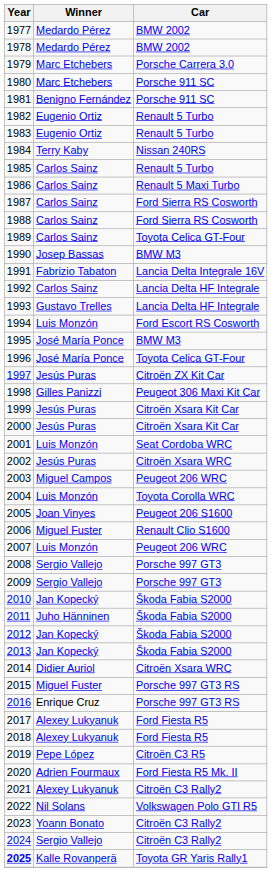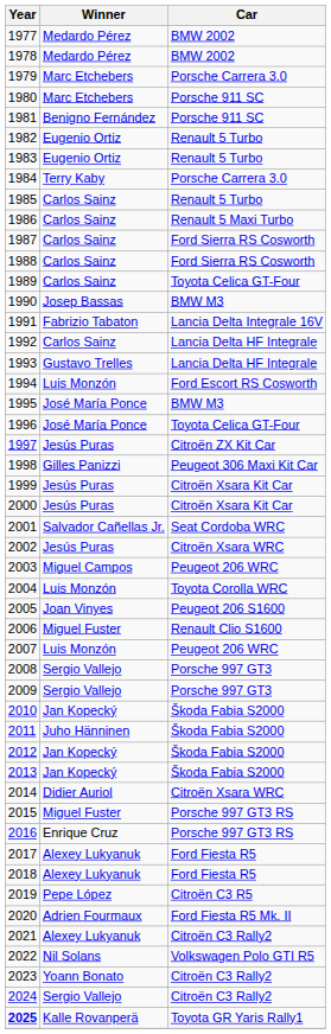1984 | Car: Nissan 240RS -> Porsche Carrera 3.0
2001 | Winner: Luis Monzón -> Salvador Cañellas Jr.
